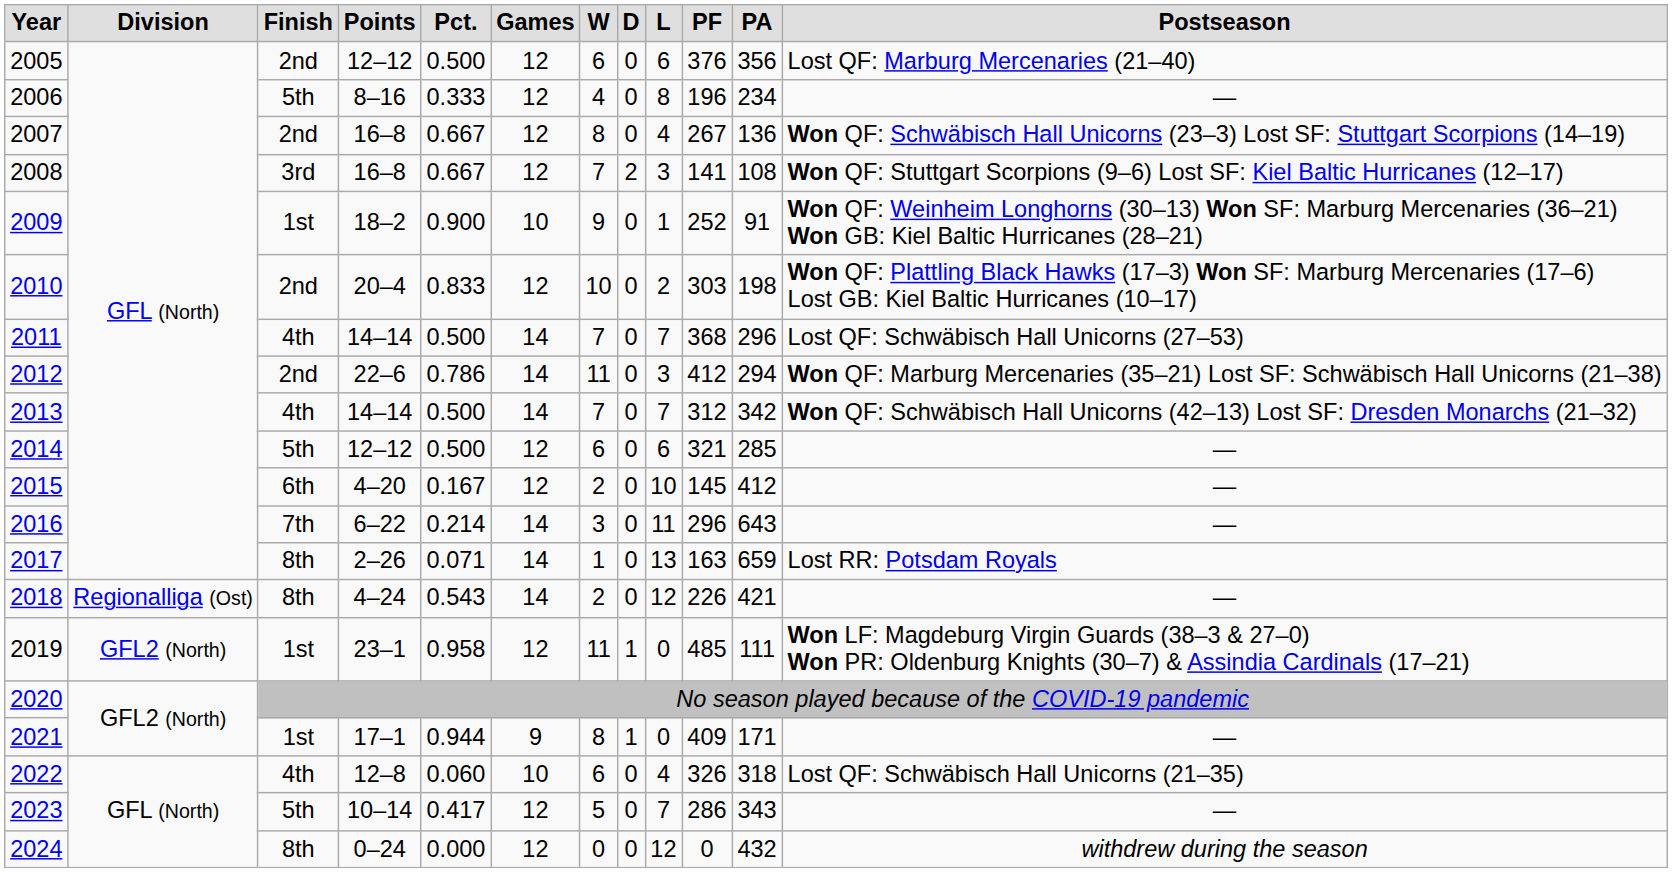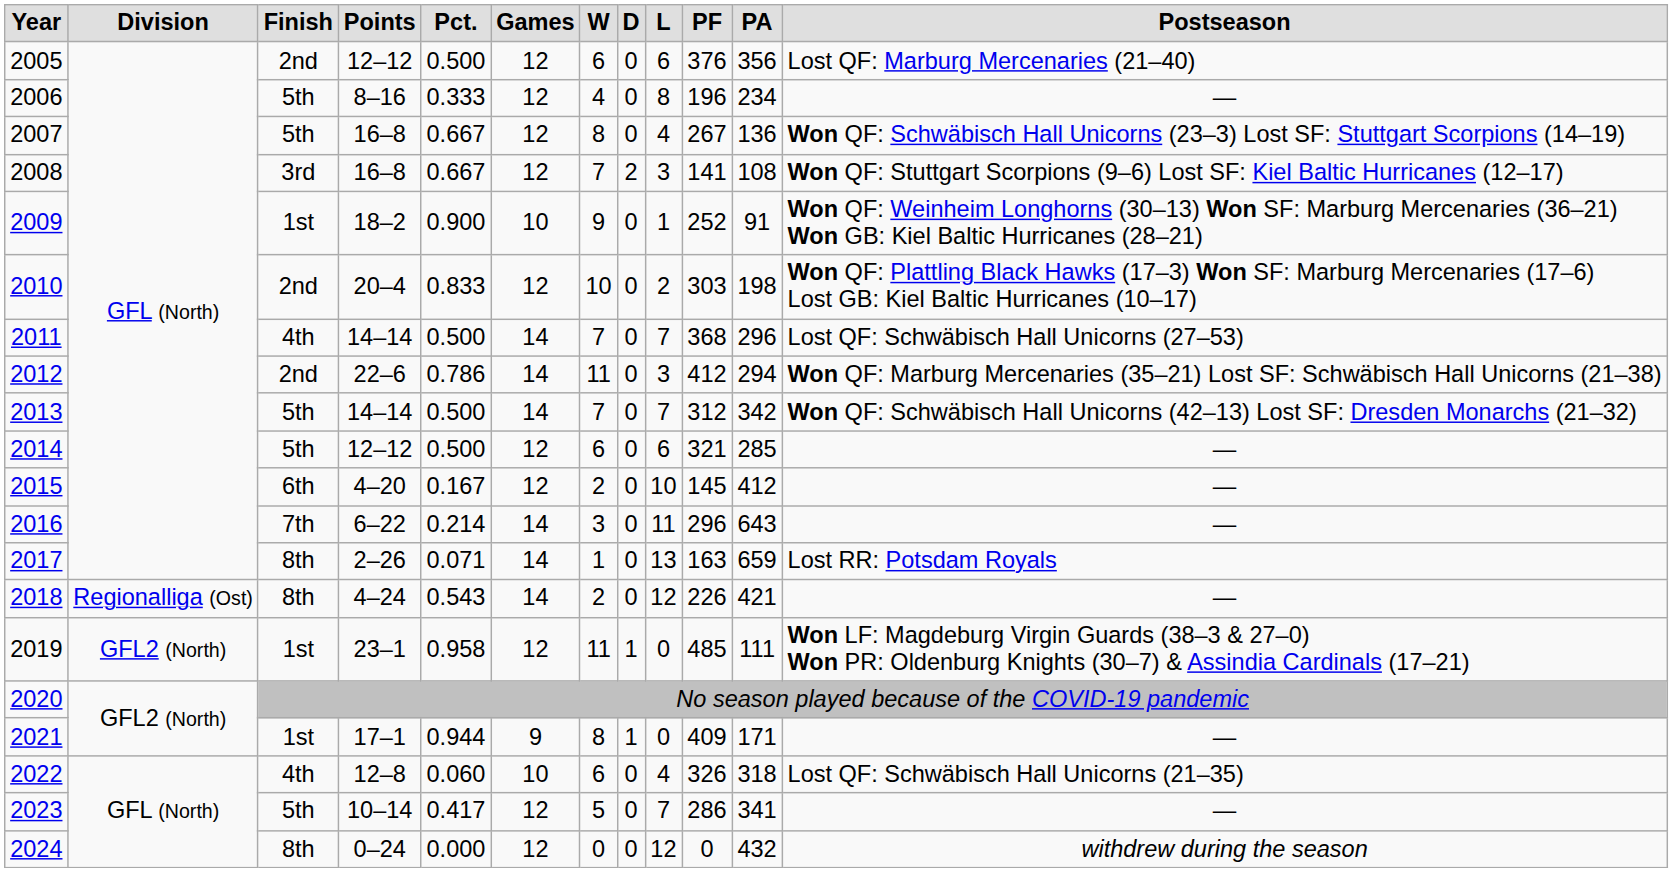2007 | column 3: 2nd -> 5th
2013 | column 3: 4th -> 5th
2023 | column 11: 343 -> 341
